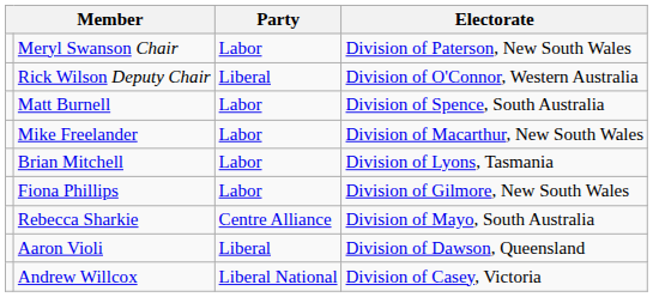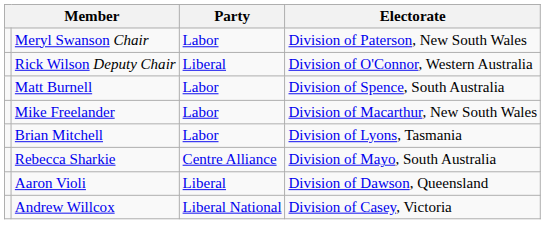- row: Fiona Phillips | Labor | Division of Gilmore, New South Wales
